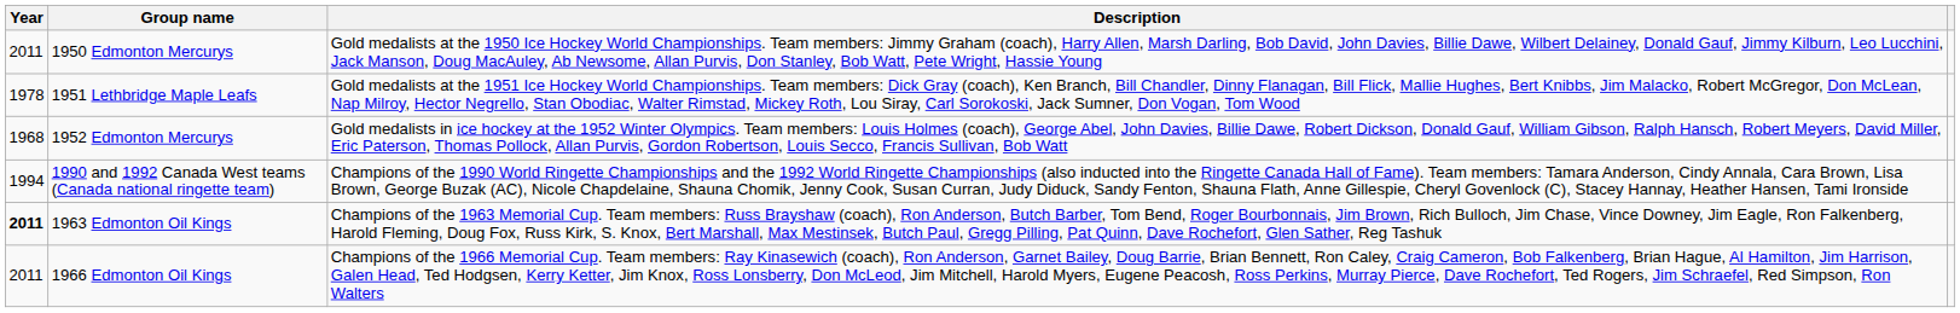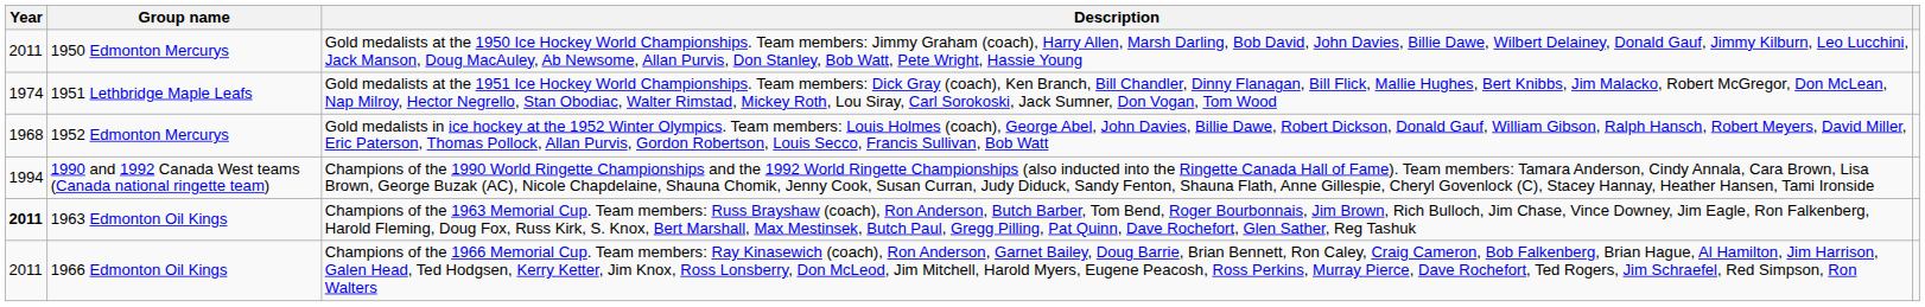1951 Lethbridge Maple Leafs | Year: 1978 -> 1974
